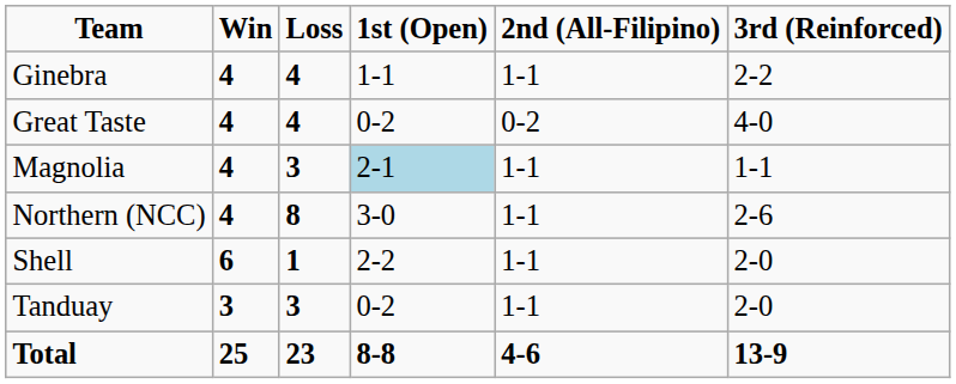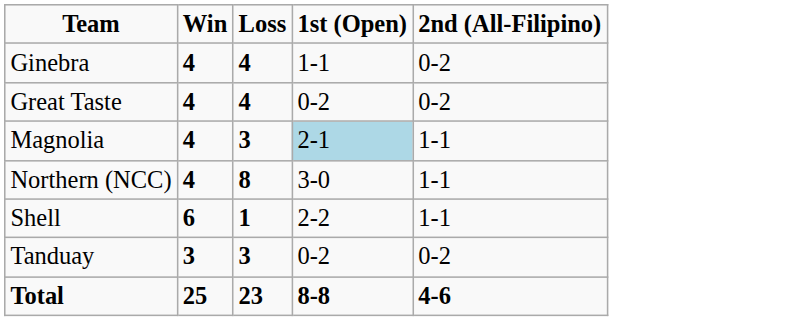- column: 3rd (Reinforced) | 2-2 | 4-0 | 1-1 | 2-6 | 2-0 | 2-0 | 13-9
Ginebra | 2nd (All-Filipino): 1-1 -> 0-2
Tanduay | 2nd (All-Filipino): 1-1 -> 0-2
